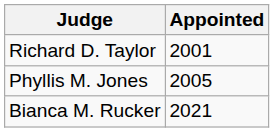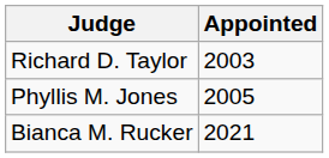Richard D. Taylor | Appointed: 2001 -> 2003
